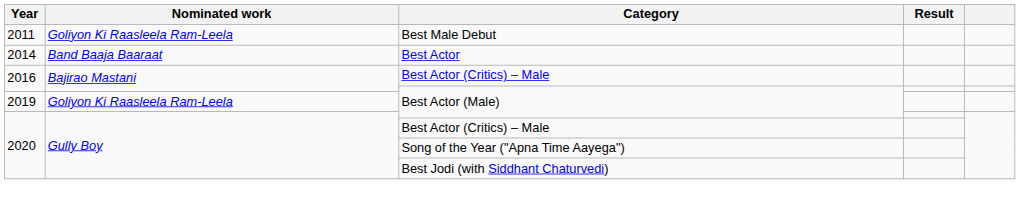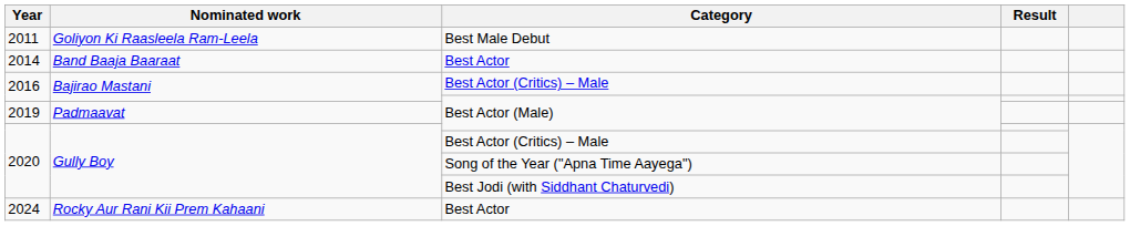2019 | Nominated work: Goliyon Ki Raasleela Ram-Leela -> Padmaavat
+ row: 2024 | Rocky Aur Rani Kii Prem Kahaani | Best Actor
